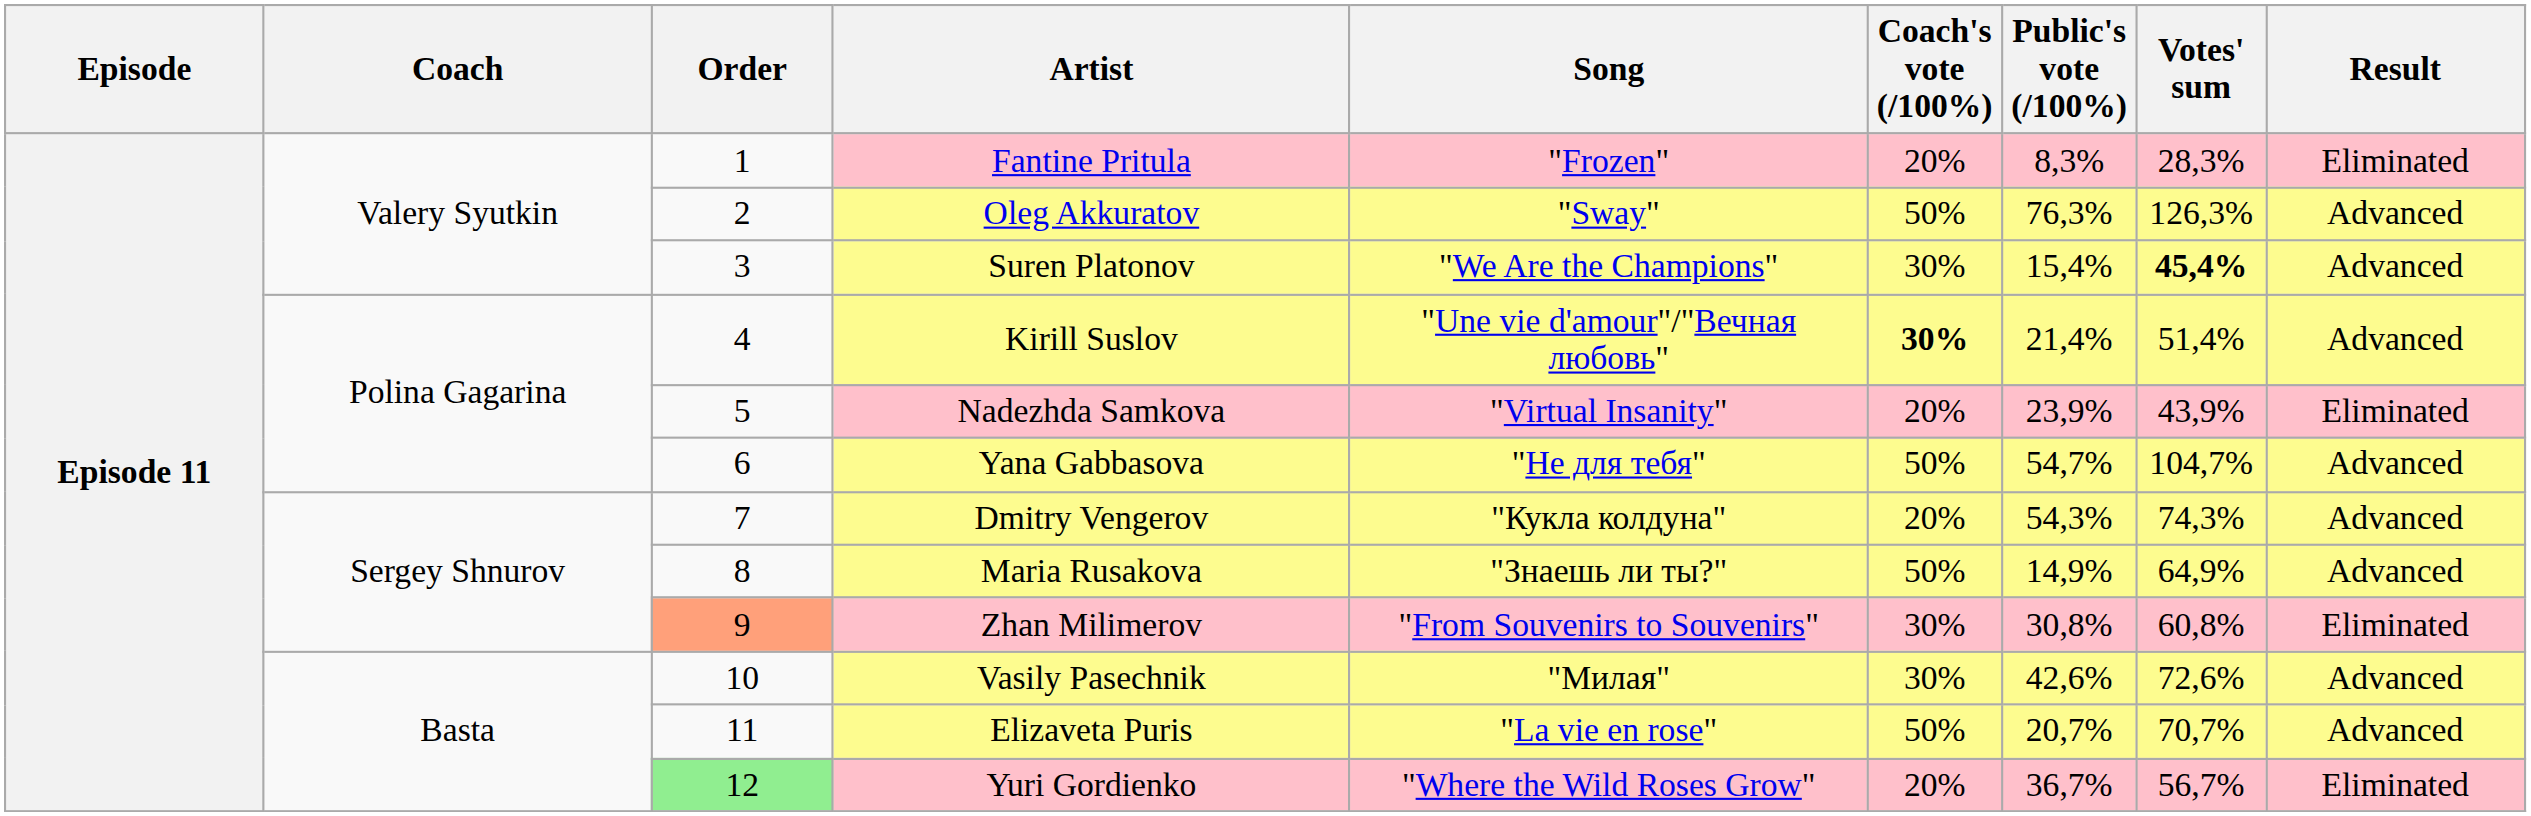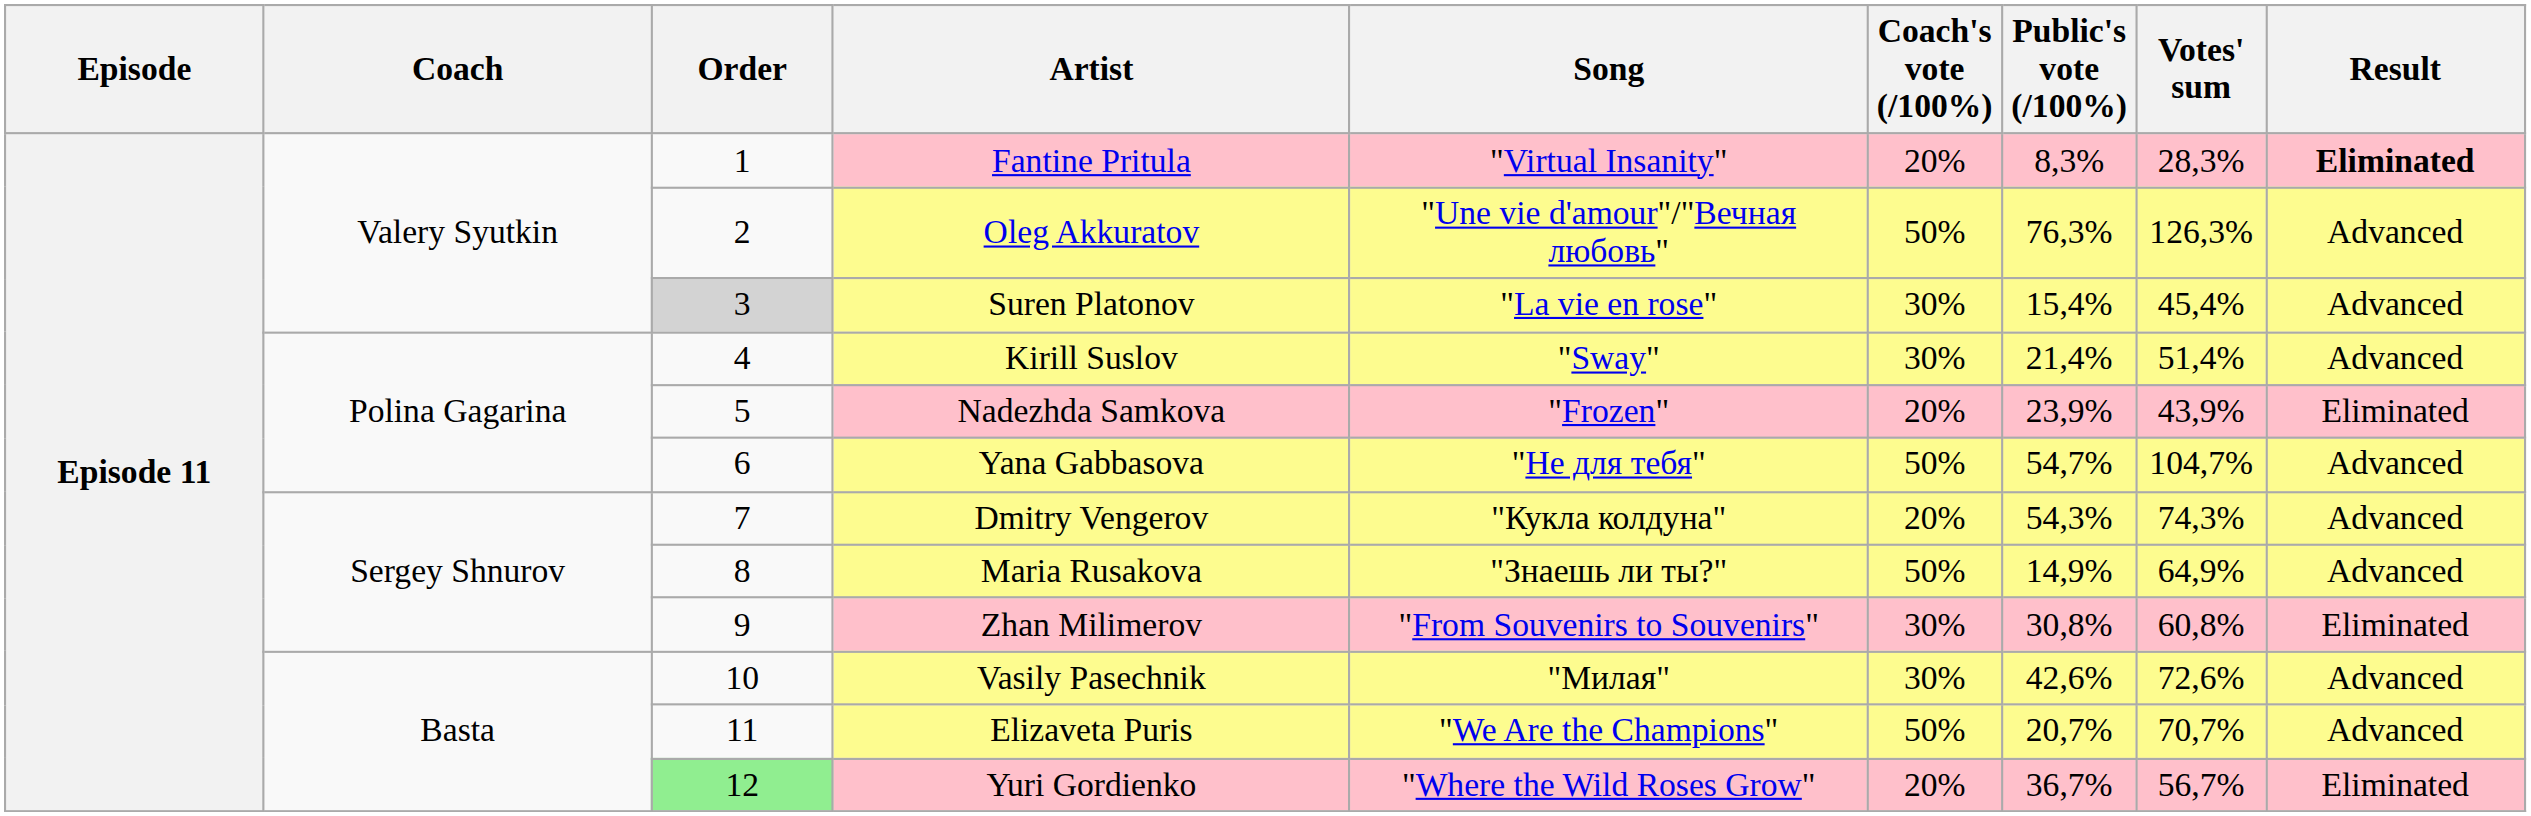Fantine Pritula | Song: "Frozen" -> "Virtual Insanity"
Fantine Pritula | Result: normal -> bold
Oleg Akkuratov | Song: "Sway" -> "Une vie d'amour"/"Вечная любовь"
Suren Platonov | Order: no background -> lightgrey background
Suren Platonov | Song: "We Are the Champions" -> "La vie en rose"
Suren Platonov | Votes' sum: bold -> normal
Kirill Suslov | Song: "Une vie d'amour"/"Вечная любовь" -> "Sway"
Kirill Suslov | Coach's vote (/100%): bold -> normal
Nadezhda Samkova | Song: "Virtual Insanity" -> "Frozen"
Zhan Milimerov | Order: lightsalmon background -> no background
Elizaveta Puris | Song: "La vie en rose" -> "We Are the Champions"
